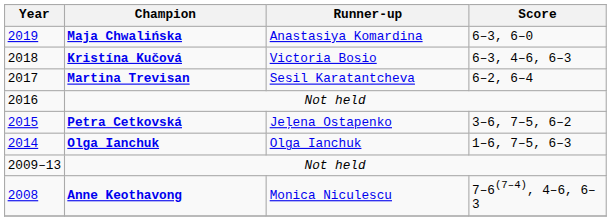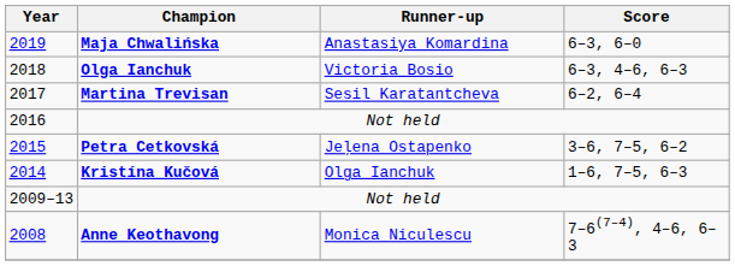2018 | Champion: Kristína Kučová -> Olga Ianchuk
2014 | Champion: Olga Ianchuk -> Kristína Kučová
